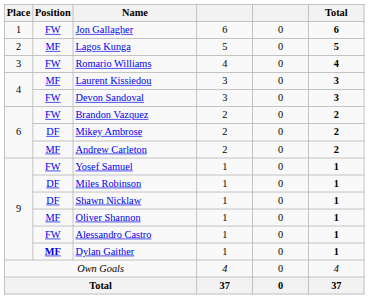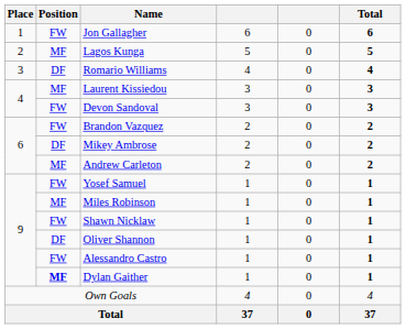Romario Williams | Position: FW -> DF
Miles Robinson | Position: DF -> MF
Shawn Nicklaw | Position: DF -> FW
Oliver Shannon | Position: MF -> DF
